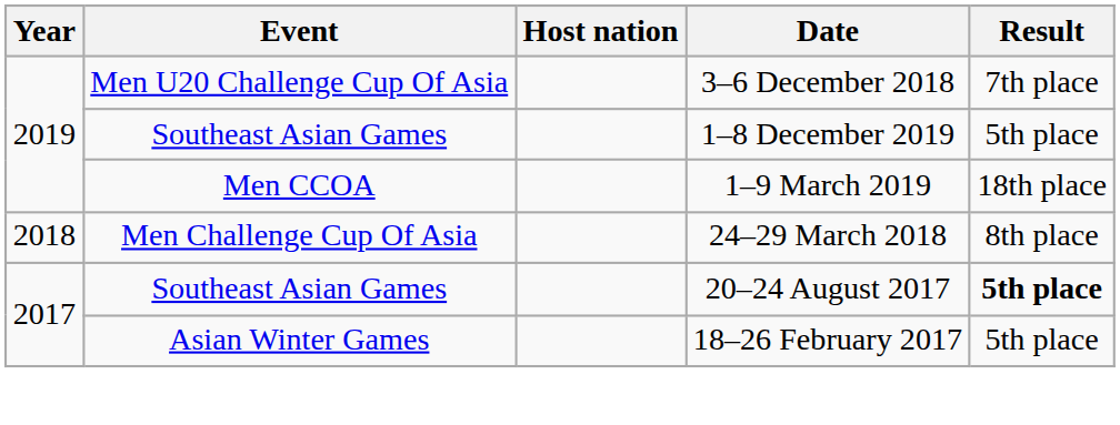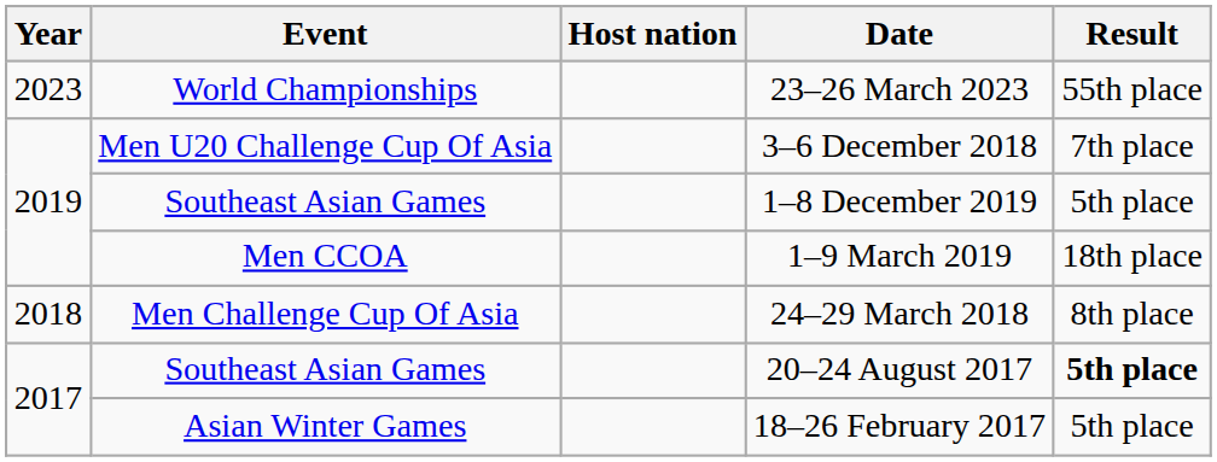+ row: 2023 | World Championships | 23–26 March 2023 | 55th place
